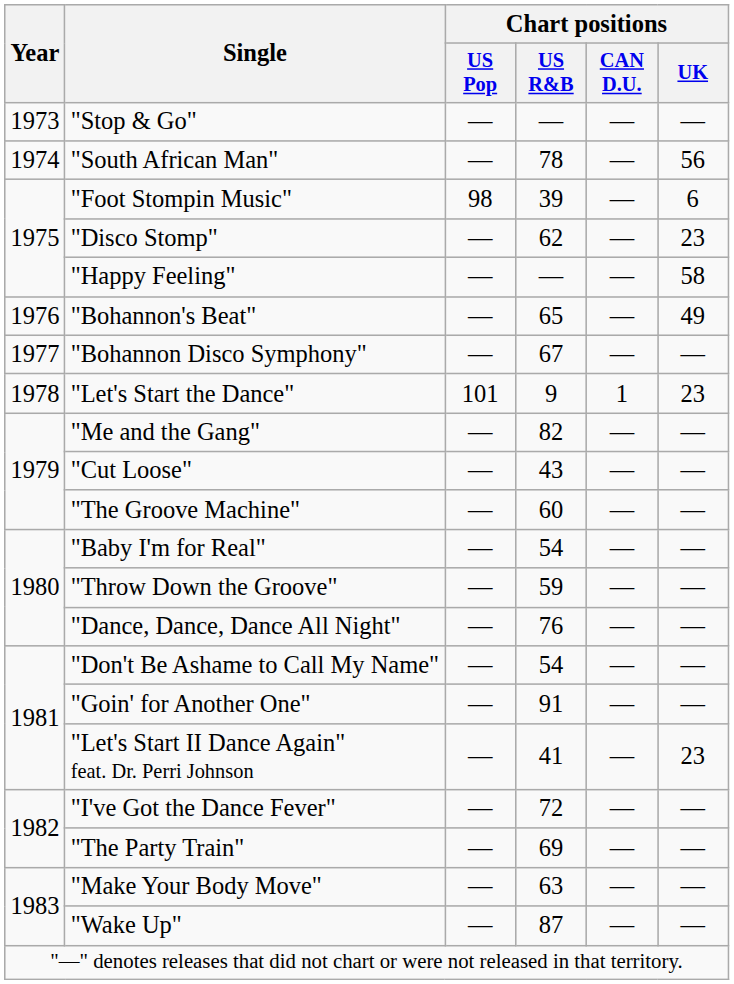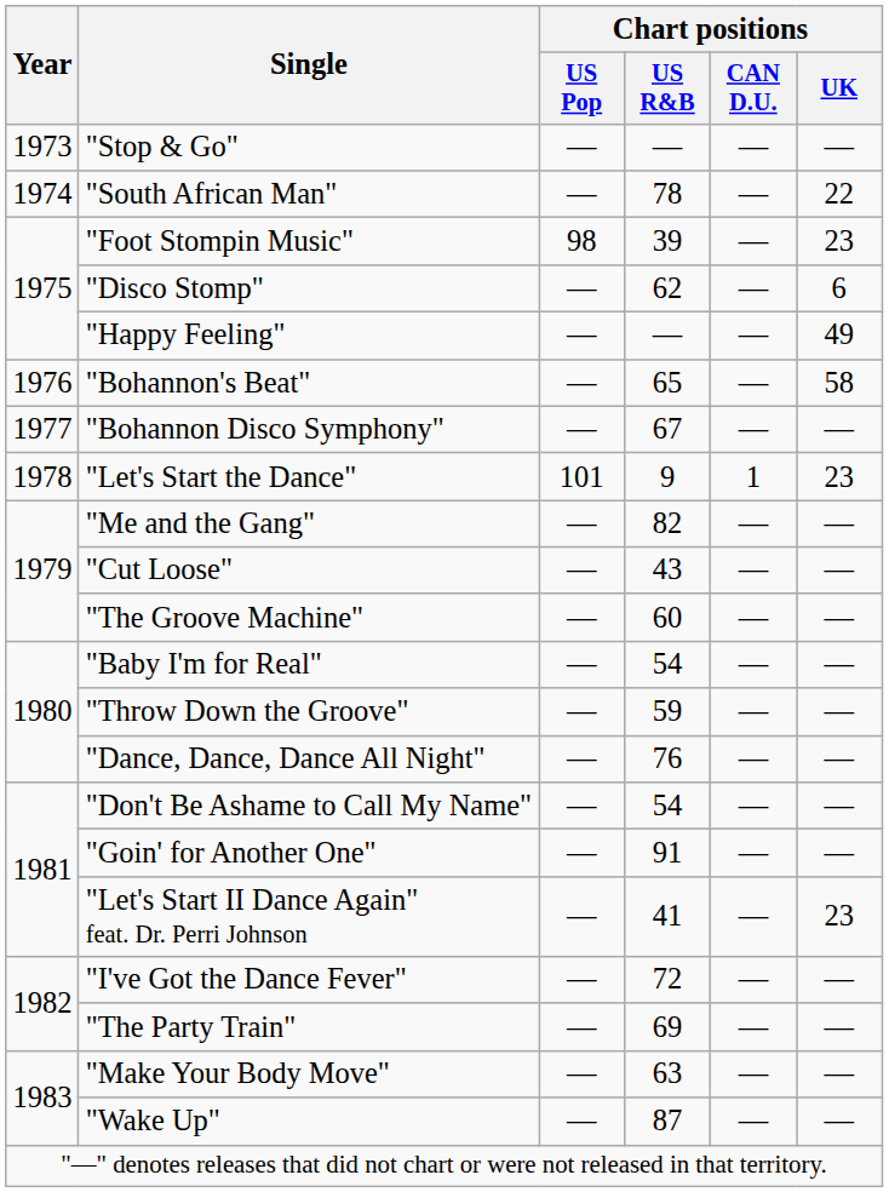"South African Man" | Chart positions / UK: 56 -> 22
"Foot Stompin Music" | Chart positions / UK: 6 -> 23
"Disco Stomp" | Chart positions / UK: 23 -> 6
"Happy Feeling" | Chart positions / UK: 58 -> 49
"Bohannon's Beat" | Chart positions / UK: 49 -> 58
